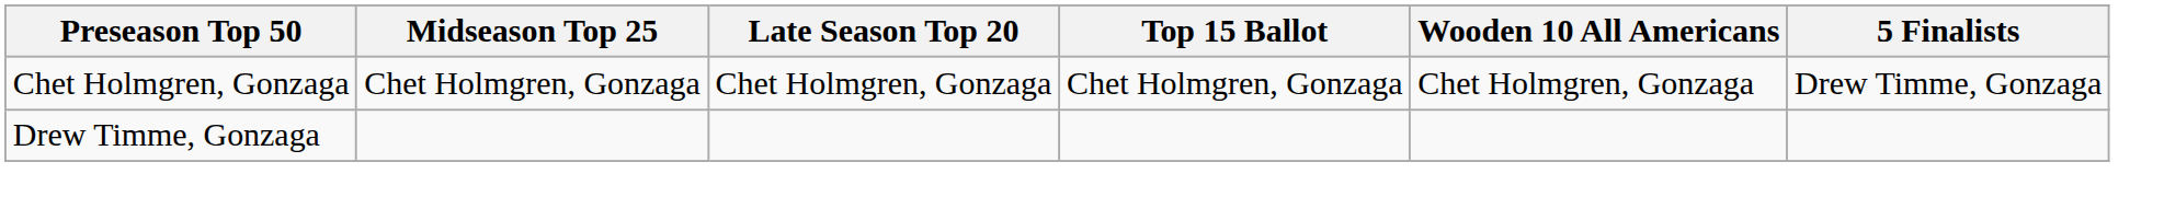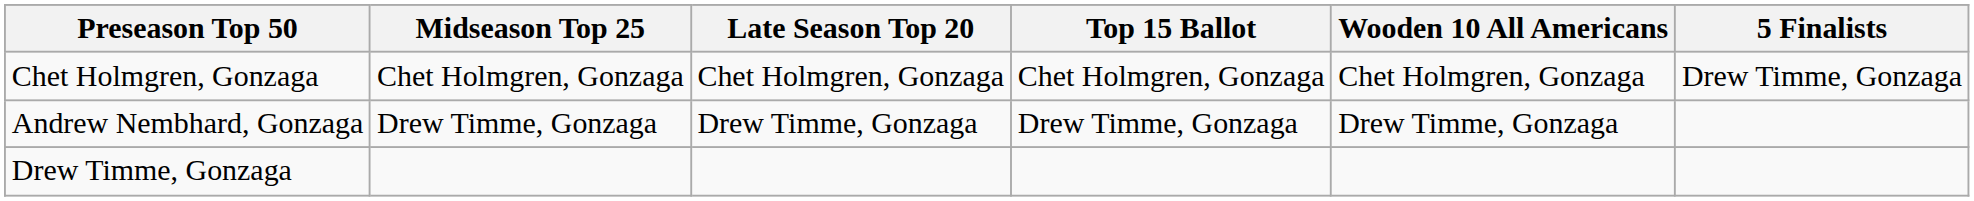+ row: Andrew Nembhard, Gonzaga | Drew Timme, Gonzaga | Drew Timme, Gonzaga | Drew Timme, Gonzaga | Drew Timme, Gonzaga
